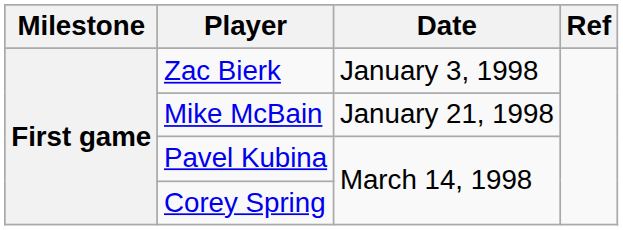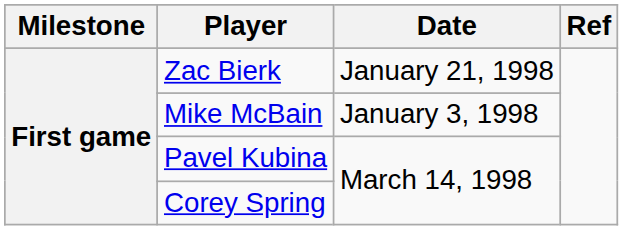Zac Bierk | Date: January 3, 1998 -> January 21, 1998
Mike McBain | Date: January 21, 1998 -> January 3, 1998
